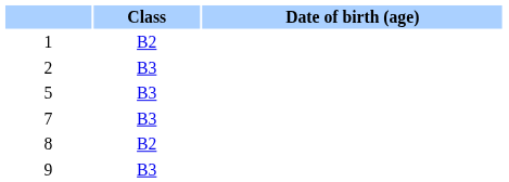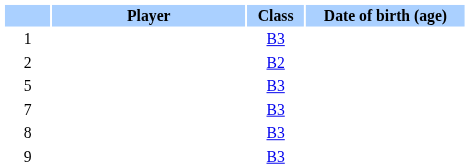+ column: Player
1 | Class: B2 -> B3
2 | Class: B3 -> B2
8 | Class: B2 -> B3
